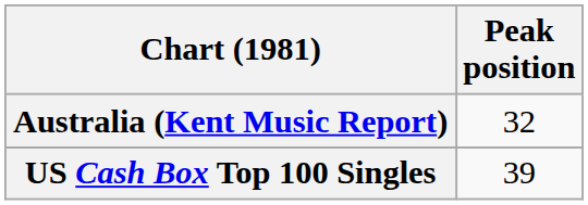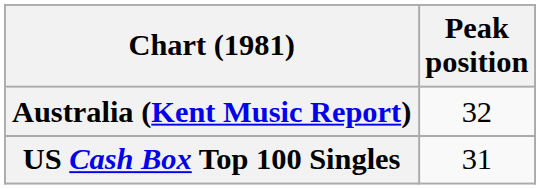US Cash Box Top 100 Singles | Peak position: 39 -> 31
